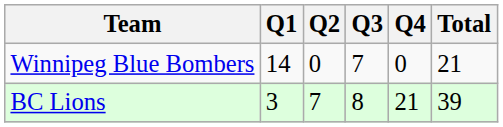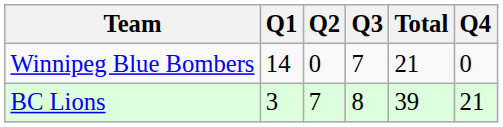columns swapped: Q4 <-> Total
